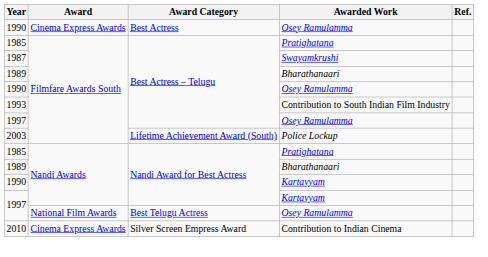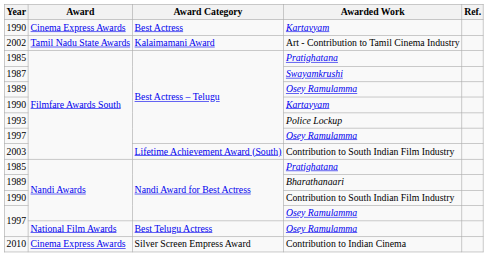1990 / Best Actress | Awarded Work: Osey Ramulamma -> Kartavyam
+ row: 2002 | Tamil Nadu State Awards | Kalaimamani Award | Art - Contribution to Tamil Cinema Industry
1989 / Best Actress – Telugu | Awarded Work: Bharathanaari -> Osey Ramulamma
1990 / Best Actress – Telugu | Awarded Work: Osey Ramulamma -> Kartavyam
1993 | Awarded Work: Contribution to South Indian Film Industry -> Police Lockup
2003 | Awarded Work: Police Lockup -> Contribution to South Indian Film Industry
1990 / Nandi Award for Best Actress | Awarded Work: Kartavyam -> Contribution to South Indian Film Industry
1997 / Nandi Award for Best Actress | Awarded Work: Kartavyam -> Osey Ramulamma
